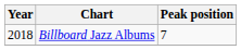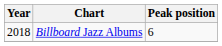Billboard Jazz Albums | Peak position: 7 -> 6
